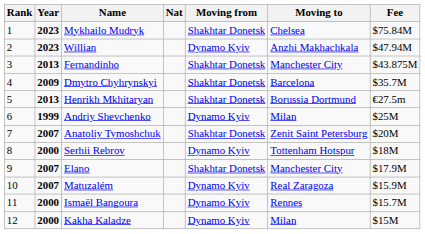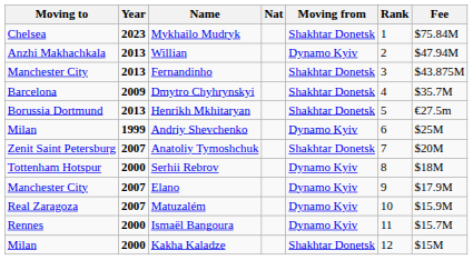columns swapped: Rank <-> Moving to
Willian | Year: 2023 -> 2013
Elano | Moving from: Shakhtar Donetsk -> Dynamo Kyiv
Kakha Kaladze | Moving from: Dynamo Kyiv -> Shakhtar Donetsk
